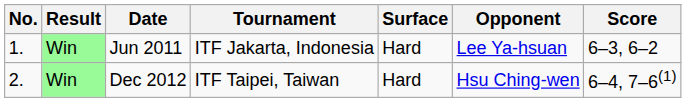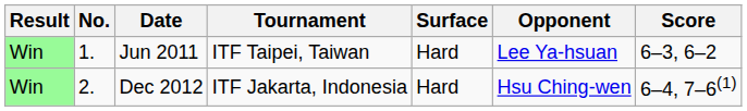columns swapped: Result <-> No.
Jun 2011 | Tournament: ITF Jakarta, Indonesia -> ITF Taipei, Taiwan
Dec 2012 | Tournament: ITF Taipei, Taiwan -> ITF Jakarta, Indonesia
